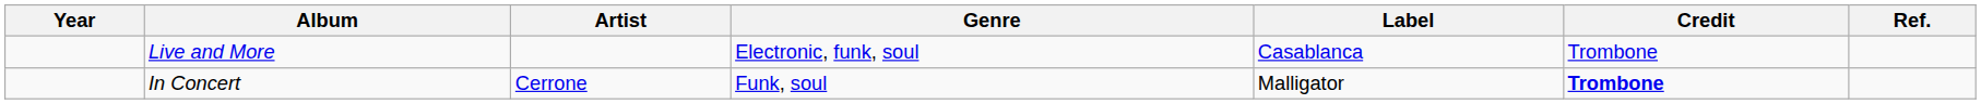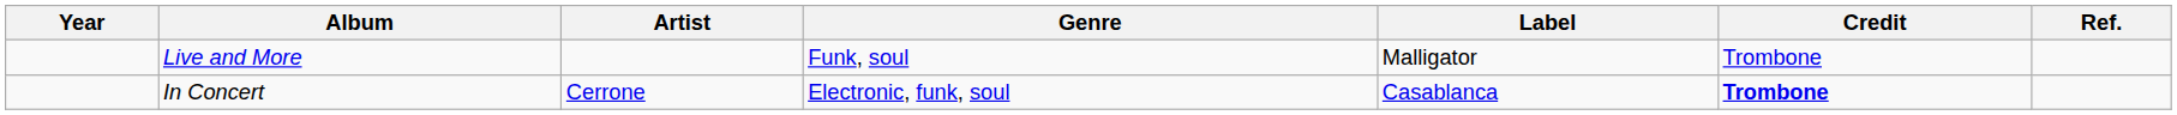Live and More | Genre: Electronic, funk, soul -> Funk, soul
Live and More | Label: Casablanca -> Malligator
In Concert | Genre: Funk, soul -> Electronic, funk, soul
In Concert | Label: Malligator -> Casablanca
